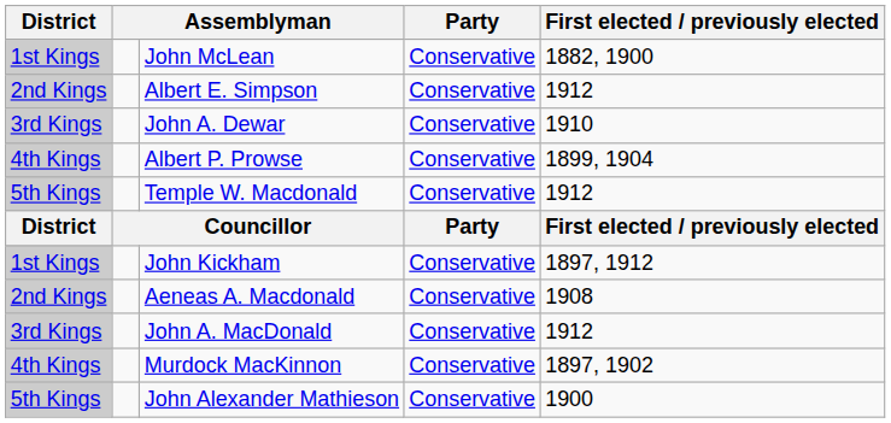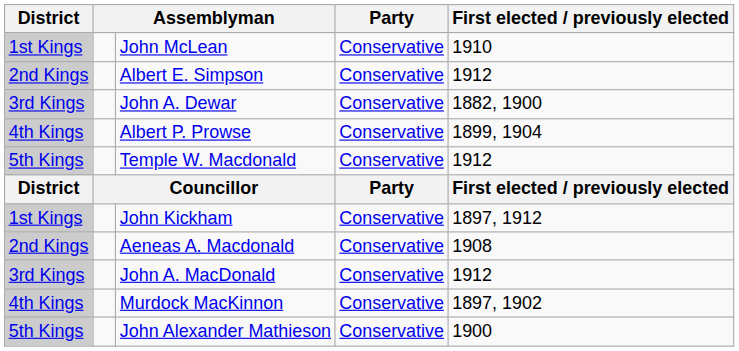John McLean | First elected / previously elected: 1882, 1900 -> 1910
John A. Dewar | First elected / previously elected: 1910 -> 1882, 1900
